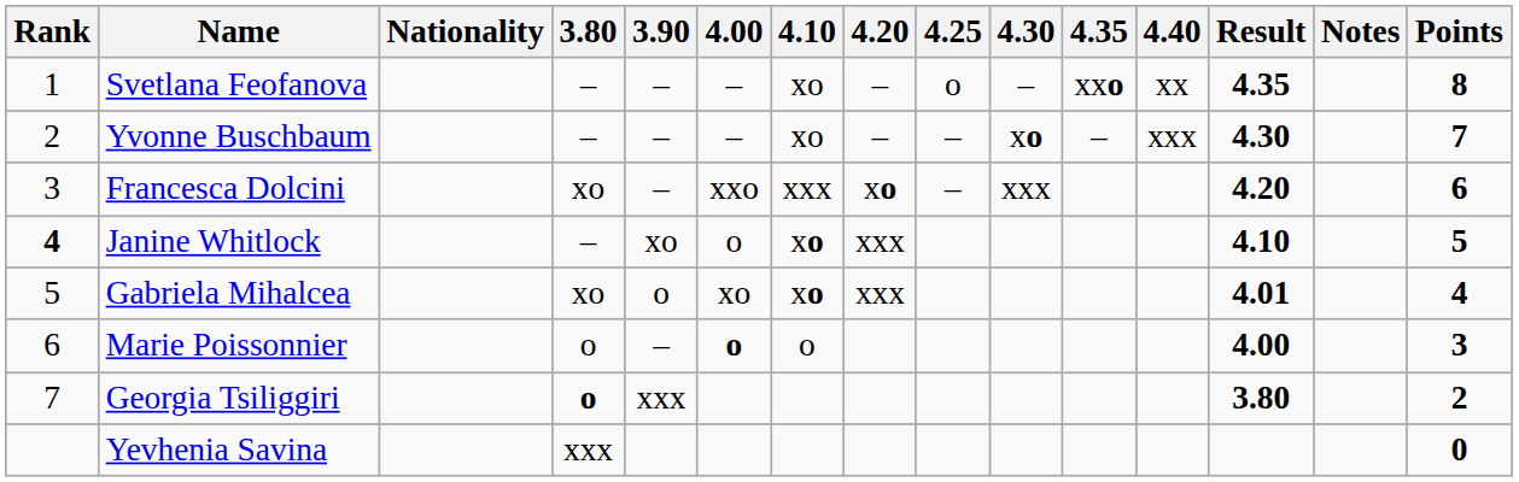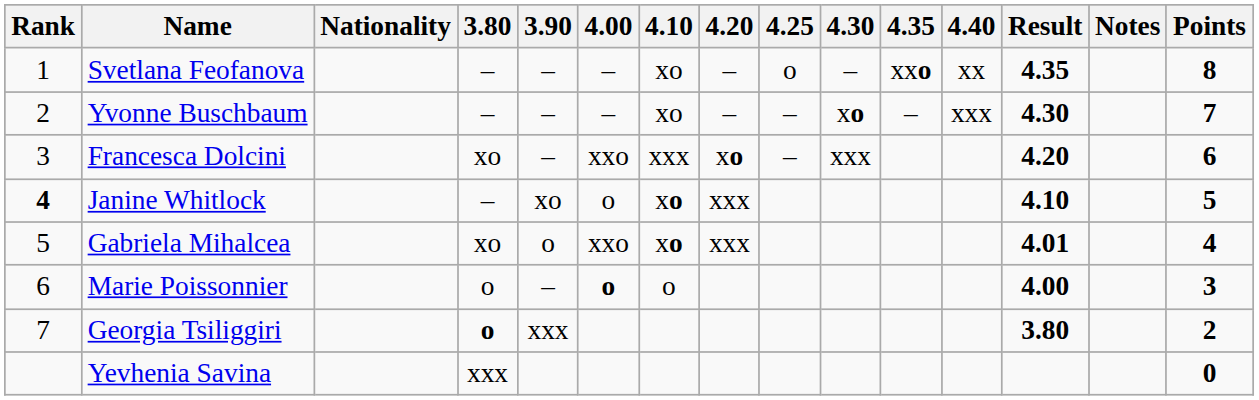Gabriela Mihalcea | 4.00: xo -> xxo
